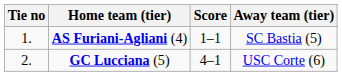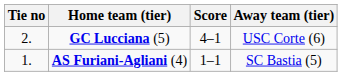rows swapped: AS Furiani-Agliani (4) <-> GC Lucciana (5)
